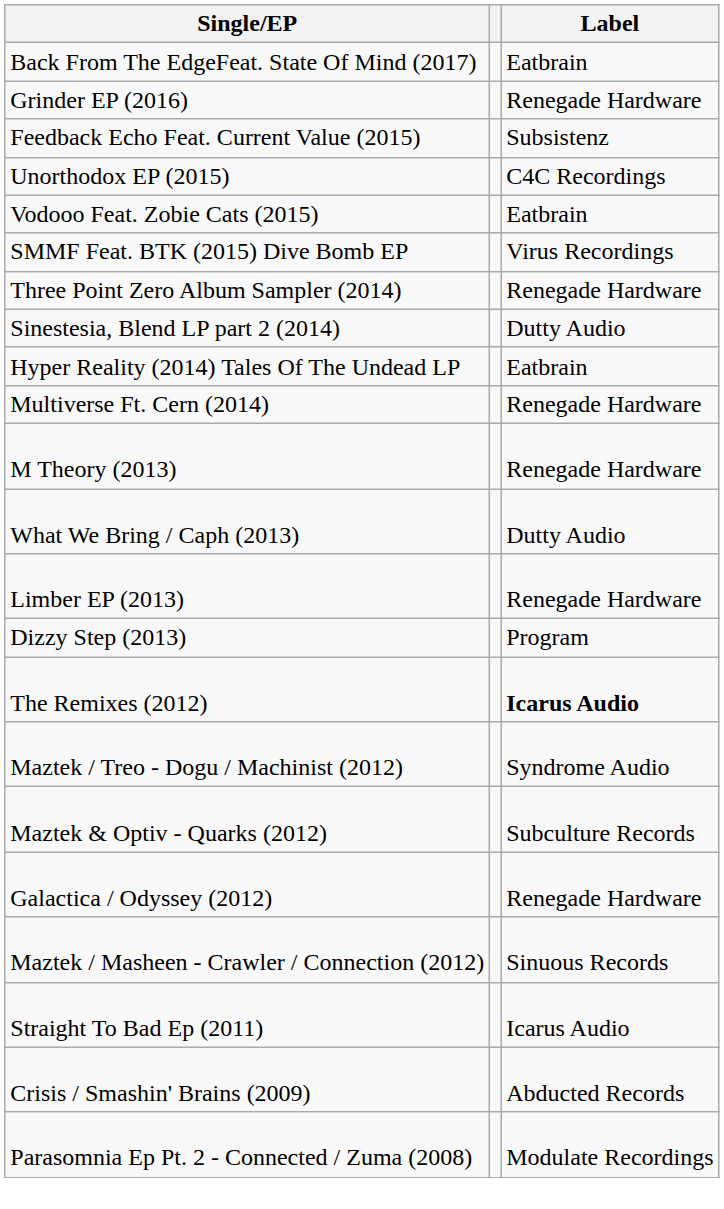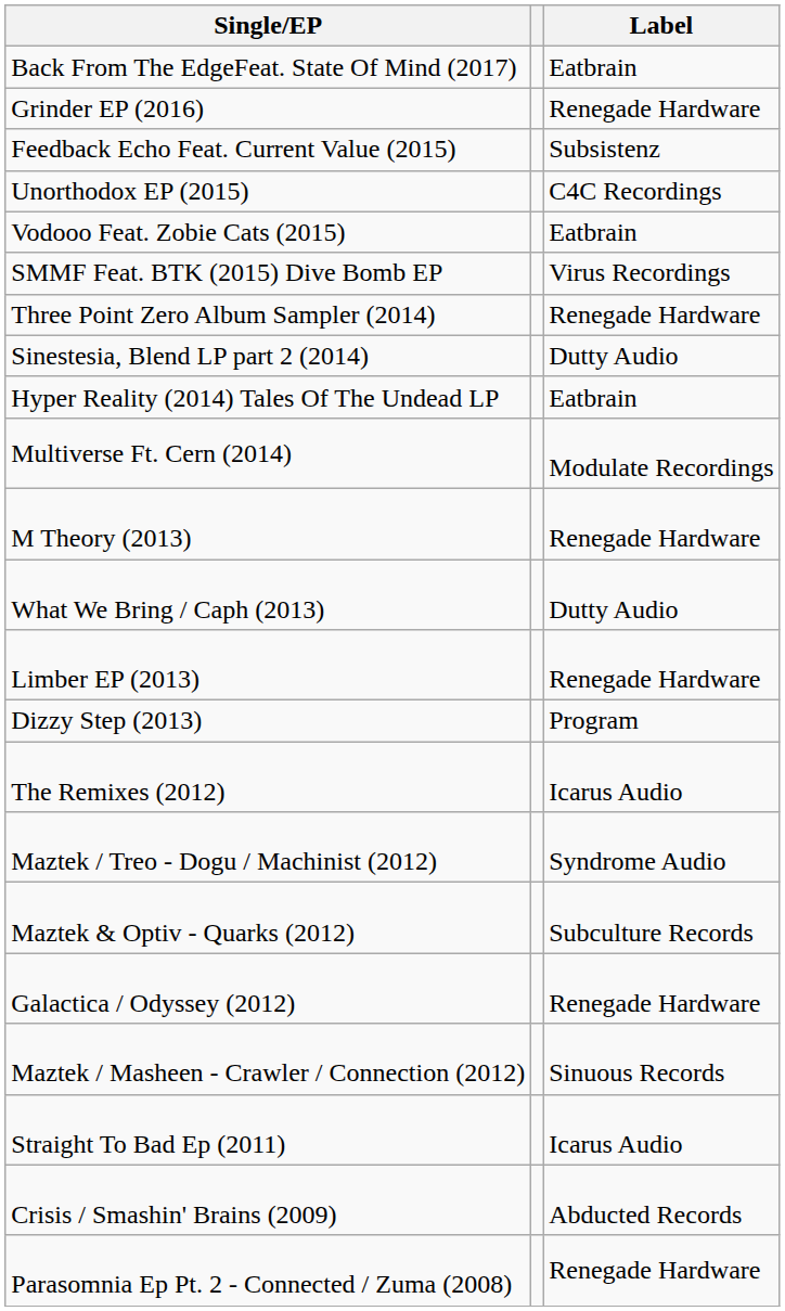Multiverse Ft. Cern (2014) | Label: Renegade Hardware -> Modulate Recordings
The Remixes (2012) | Label: bold -> normal
Parasomnia Ep Pt. 2 - Connected / Zuma (2008) | Label: Modulate Recordings -> Renegade Hardware
